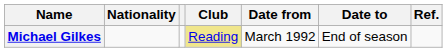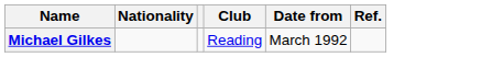- column: Date to | End of season
Michael Gilkes | Club: khaki background -> no background
